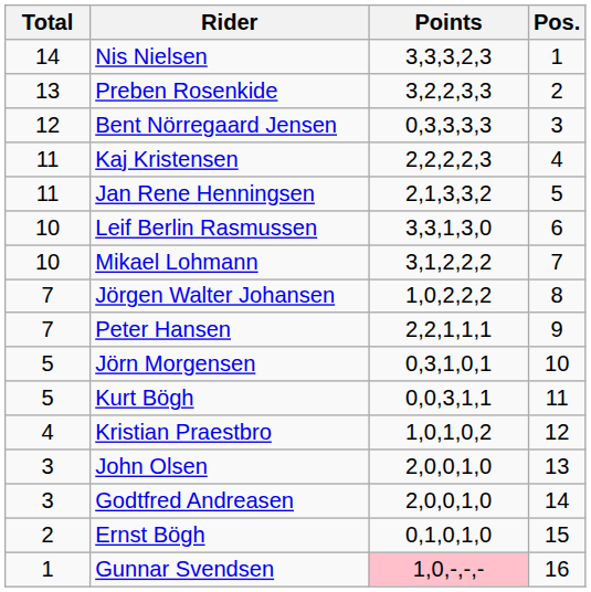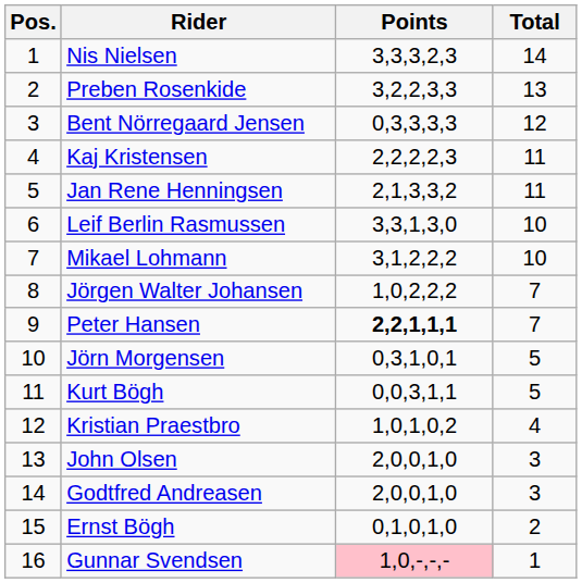columns swapped: Pos. <-> Total
Peter Hansen | Points: normal -> bold
